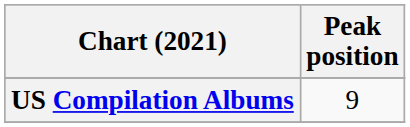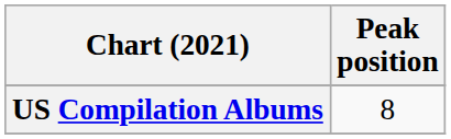US Compilation Albums | Peak position: 9 -> 8
